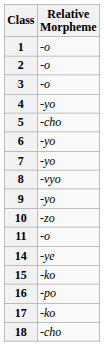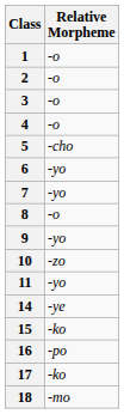4 | Relative Morpheme: -yo -> -o
8 | Relative Morpheme: -vyo -> -o
11 | Relative Morpheme: -o -> -yo
18 | Relative Morpheme: -cho -> -mo
